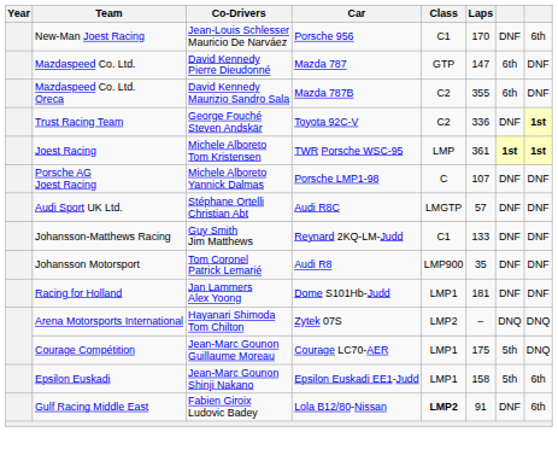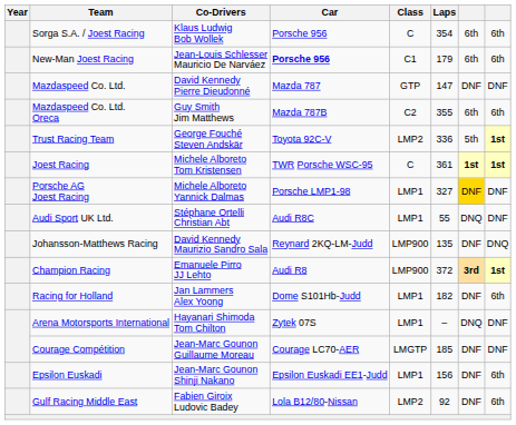+ row: Sorga S.A. / Joest Racing | Klaus Ludwig Bob Wollek | Porsche 956 | C | 354 | 6th | 6th
New-Man Joest Racing | Car: normal -> bold
New-Man Joest Racing | Laps: 170 -> 179
New-Man Joest Racing | column 7: DNF -> 6th
Mazdaspeed Co. Ltd. | column 7: 6th -> DNF
Mazdaspeed Co. Ltd. Oreca | Co-Drivers: David Kennedy Maurizio Sandro Sala -> Guy Smith Jim Matthews
Mazdaspeed Co. Ltd. Oreca | column 8: DNF -> 6th
Trust Racing Team | Class: C2 -> LMP2
Trust Racing Team | column 7: DNF -> 5th
Joest Racing | Class: LMP -> C
Porsche AG Joest Racing | Class: C -> LMP1
Porsche AG Joest Racing | Laps: 107 -> 327
Porsche AG Joest Racing | column 7: no background -> gold background
Audi Sport UK Ltd. | Class: LMGTP -> LMP1
Audi Sport UK Ltd. | Laps: 57 -> 55
Audi Sport UK Ltd. | column 7: DNF -> DNQ
Johansson-Matthews Racing | Co-Drivers: Guy Smith Jim Matthews -> David Kennedy Maurizio Sandro Sala
Johansson-Matthews Racing | Class: C1 -> LMP900
Johansson-Matthews Racing | Laps: 133 -> 135
Johansson-Matthews Racing | column 8: DNF -> DNQ
- row: Johansson Motorsport | Tom Coronel Patrick Lemarié | Audi R8 | LMP900 | 35 | DNF | DNF
+ row: Champion Racing | Emanuele Pirro JJ Lehto | Audi R8 | LMP900 | 372 | 3rd | 1st
Racing for Holland | Laps: 181 -> 182
Racing for Holland | column 8: DNF -> 6th
Arena Motorsports International | Class: LMP2 -> LMP1
Arena Motorsports International | column 8: DNQ -> DNF
Courage Compétition | Class: LMP1 -> LMGTP
Courage Compétition | Laps: 175 -> 185
Courage Compétition | column 7: 5th -> DNF
Courage Compétition | column 8: DNQ -> DNF
Epsilon Euskadi | Laps: 158 -> 156
Epsilon Euskadi | column 7: 5th -> DNF
Gulf Racing Middle East | Class: bold -> normal
Gulf Racing Middle East | Laps: 91 -> 92
